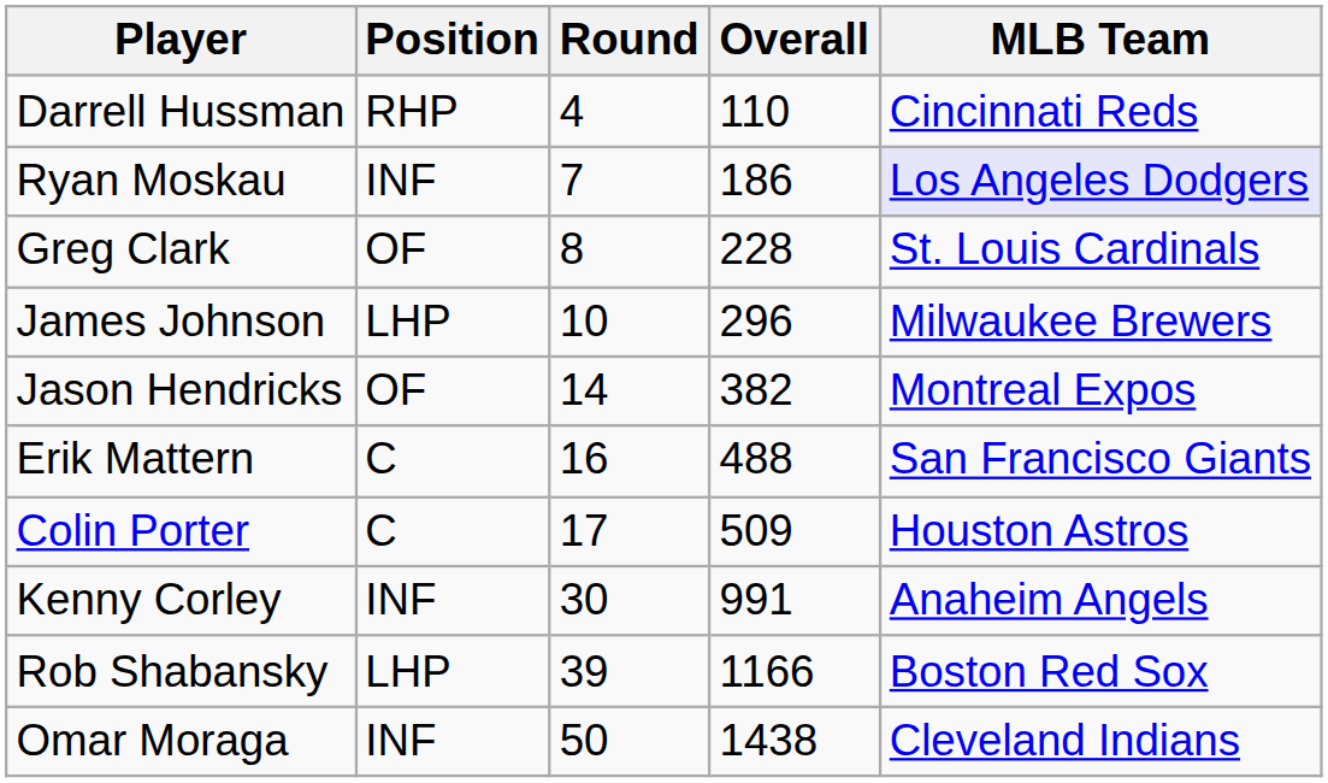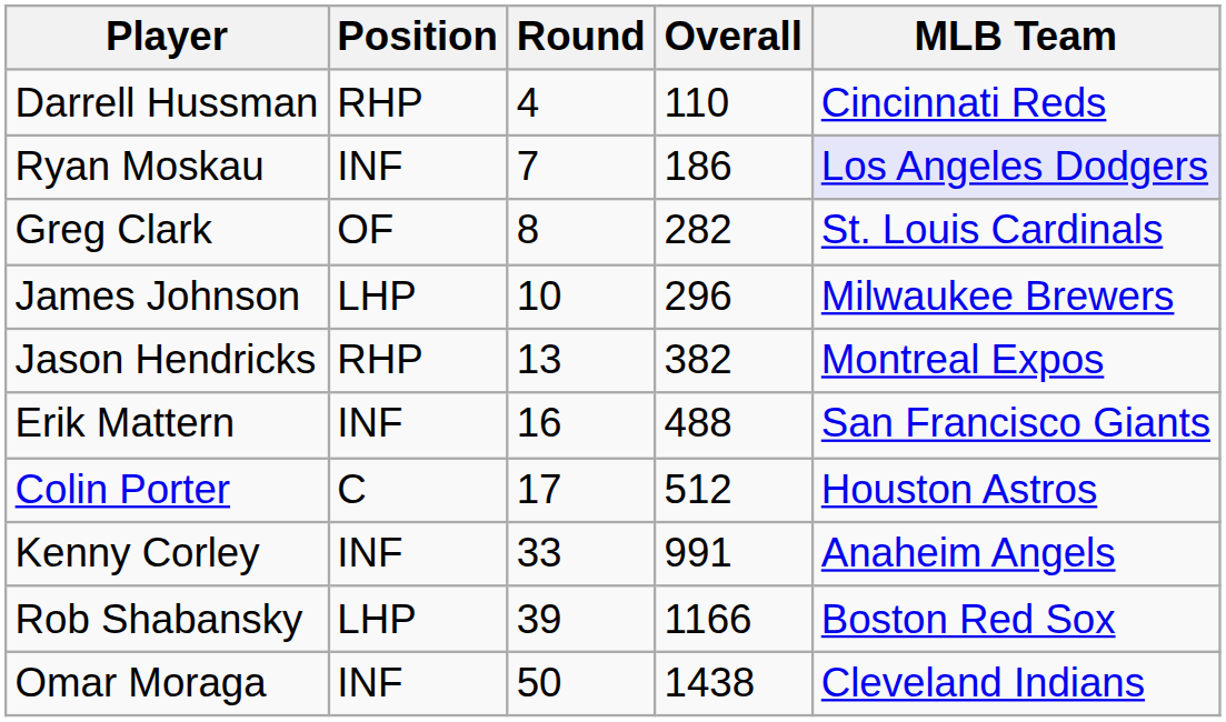Greg Clark | Overall: 228 -> 282
Jason Hendricks | Position: OF -> RHP
Jason Hendricks | Round: 14 -> 13
Erik Mattern | Position: C -> INF
Colin Porter | Overall: 509 -> 512
Kenny Corley | Round: 30 -> 33
